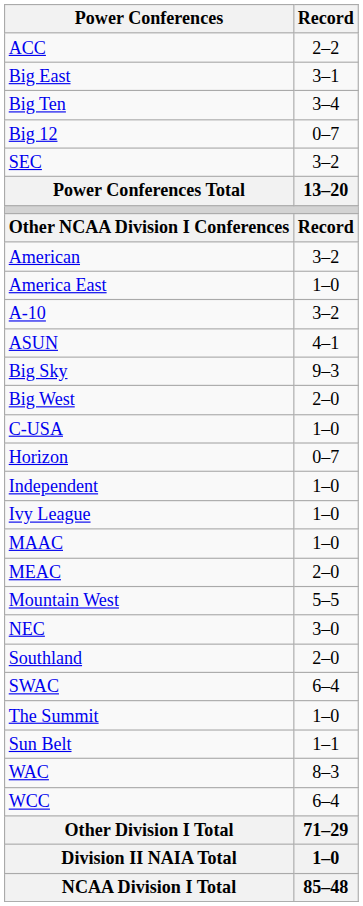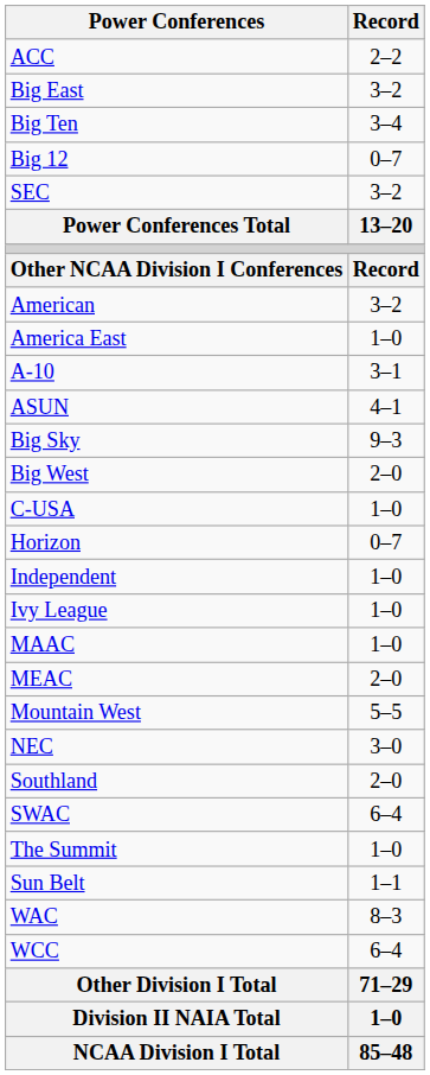Big East | Record: 3–1 -> 3–2
A-10 | Record: 3–2 -> 3–1
